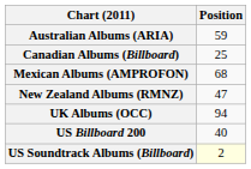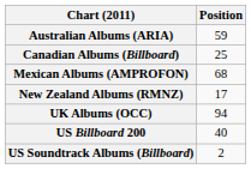New Zealand Albums (RMNZ) | Position: 47 -> 17
US Soundtrack Albums (Billboard) | Position: lightyellow background -> no background
